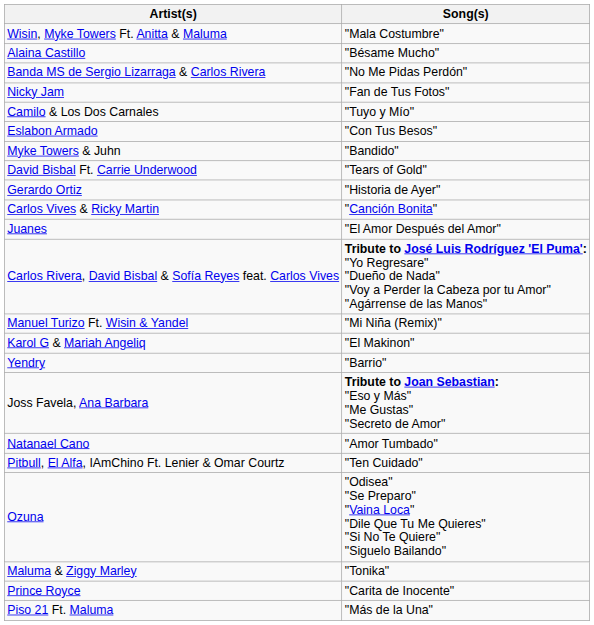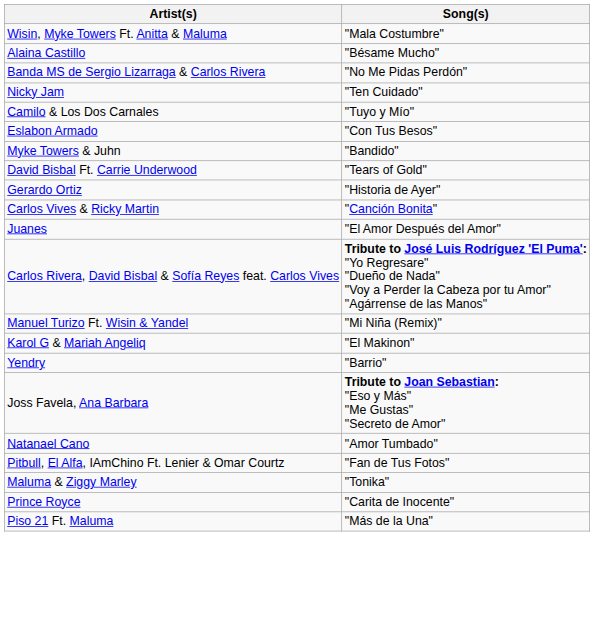Nicky Jam | Song(s): "Fan de Tus Fotos" -> "Ten Cuidado"
Pitbull, El Alfa, IAmChino Ft. Lenier & Omar Courtz | Song(s): "Ten Cuidado" -> "Fan de Tus Fotos"
- row: Ozuna | "Odisea" "Se Preparo" "Vaina Loca" "Dile Que Tu Me Quieres" "Si No Te Quiere" "Siguelo Bailando"
